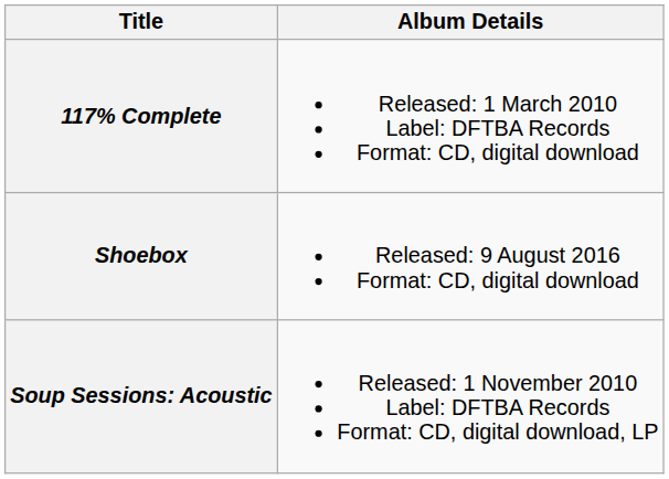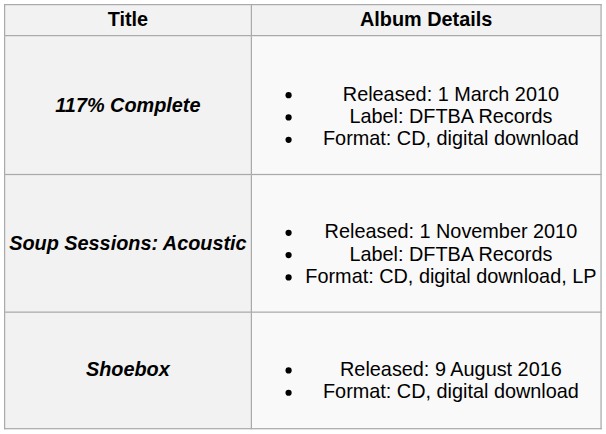rows swapped: Soup Sessions: Acoustic <-> Shoebox
